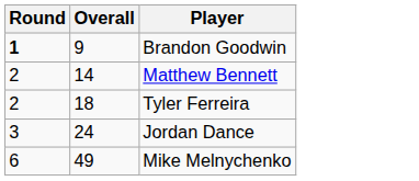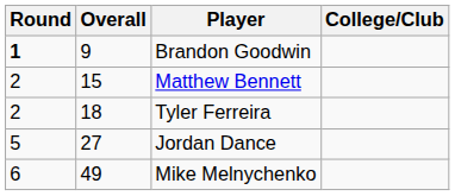+ column: College/Club
Matthew Bennett | Overall: 14 -> 15
Jordan Dance | Round: 3 -> 5
Jordan Dance | Overall: 24 -> 27
